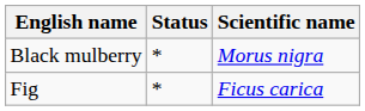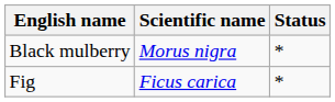columns swapped: Scientific name <-> Status
